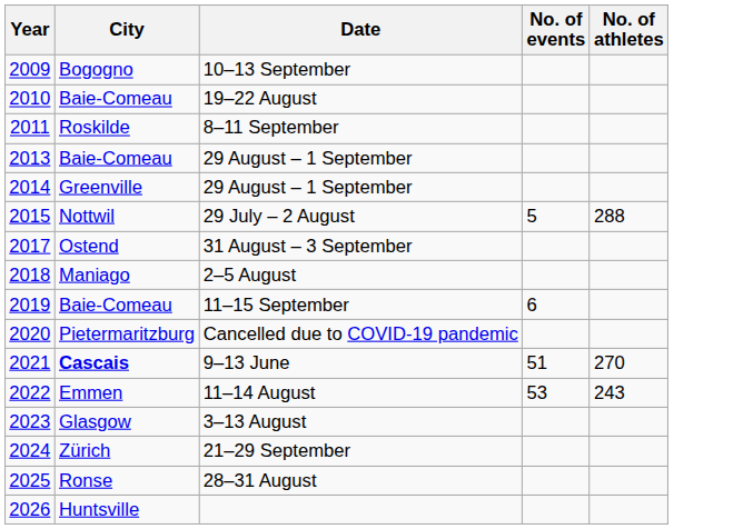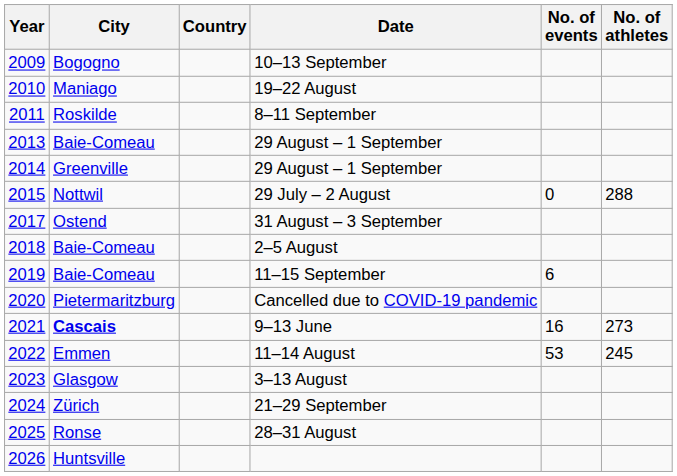+ column: Country
19–22 August | City: Baie-Comeau -> Maniago
29 July – 2 August | No. of events: 5 -> 0
2–5 August | City: Maniago -> Baie-Comeau
9–13 June | No. of events: 51 -> 16
9–13 June | No. of athletes: 270 -> 273
11–14 August | No. of athletes: 243 -> 245
